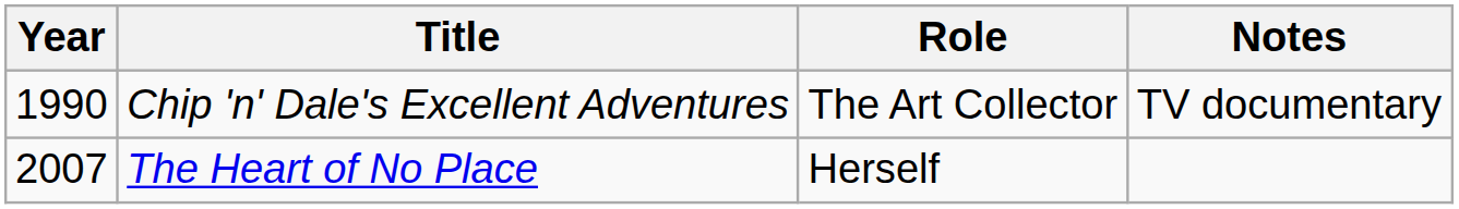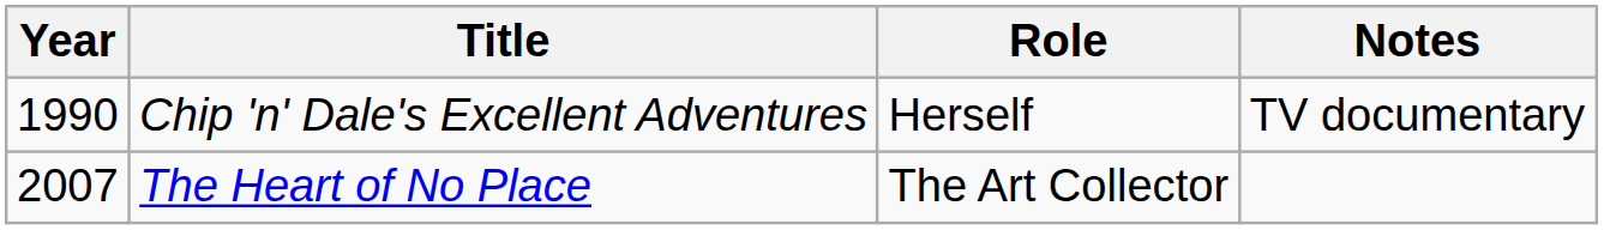Chip 'n' Dale's Excellent Adventures | Role: The Art Collector -> Herself
The Heart of No Place | Role: Herself -> The Art Collector
